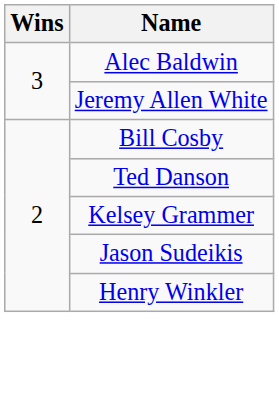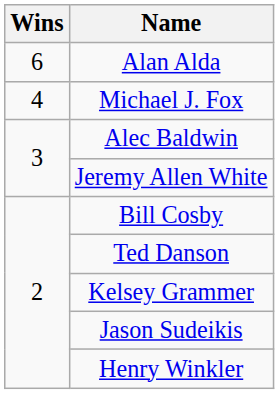+ row: 6 | Alan Alda
+ row: 4 | Michael J. Fox
